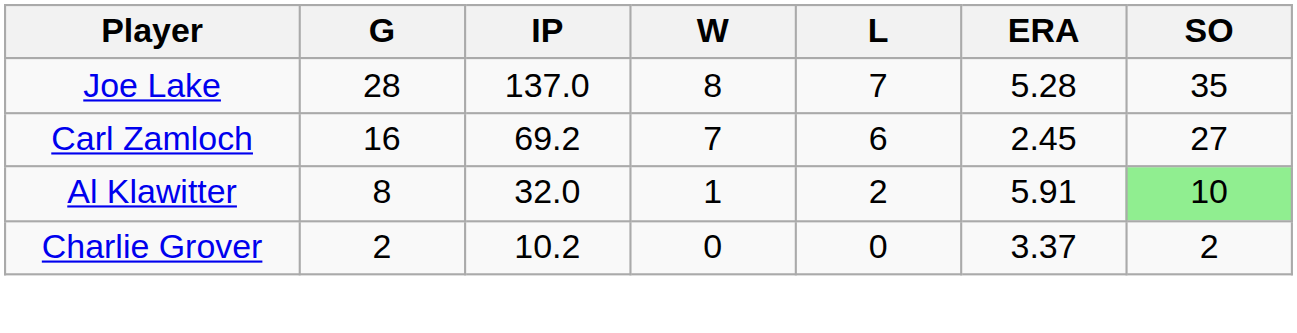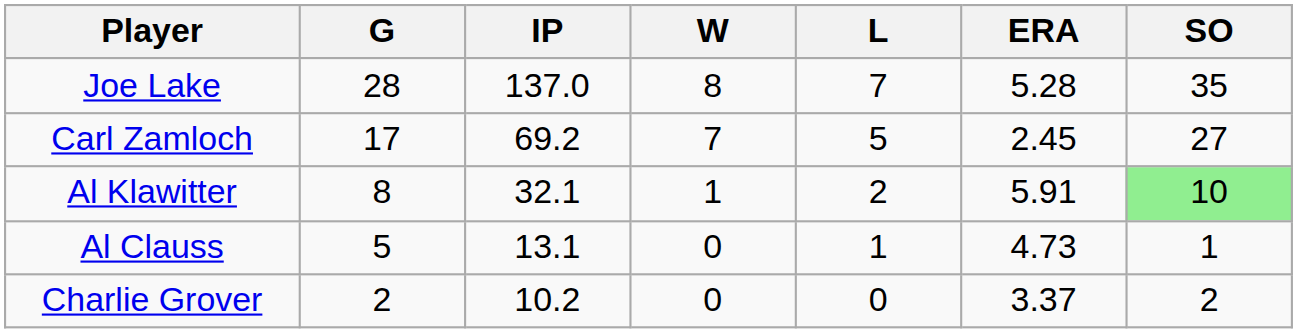Carl Zamloch | G: 16 -> 17
Carl Zamloch | L: 6 -> 5
Al Klawitter | IP: 32.0 -> 32.1
+ row: Al Clauss | 5 | 13.1 | 0 | 1 | 4.73 | 1
